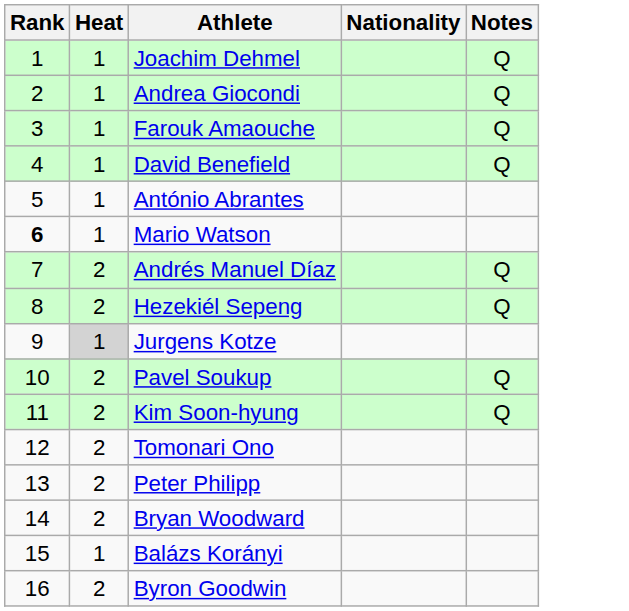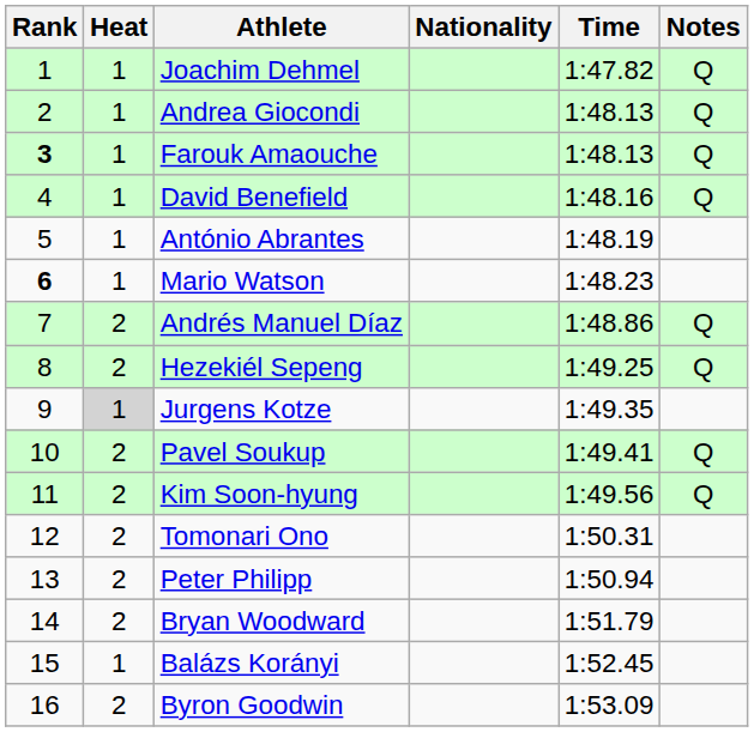+ column: Time | 1:47.82 | 1:48.13 | 1:48.13 | 1:48.16 | 1:48.19 | 1:48.23 | 1:48.86 | 1:49.25 | 1:49.35 | 1:49.41 | 1:49.56 | 1:50.31 | 1:50.94 | 1:51.79 | 1:52.45 | 1:53.09
Farouk Amaouche | Rank: normal -> bold
